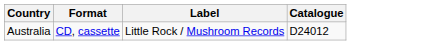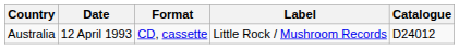+ column: Date | 12 April 1993
